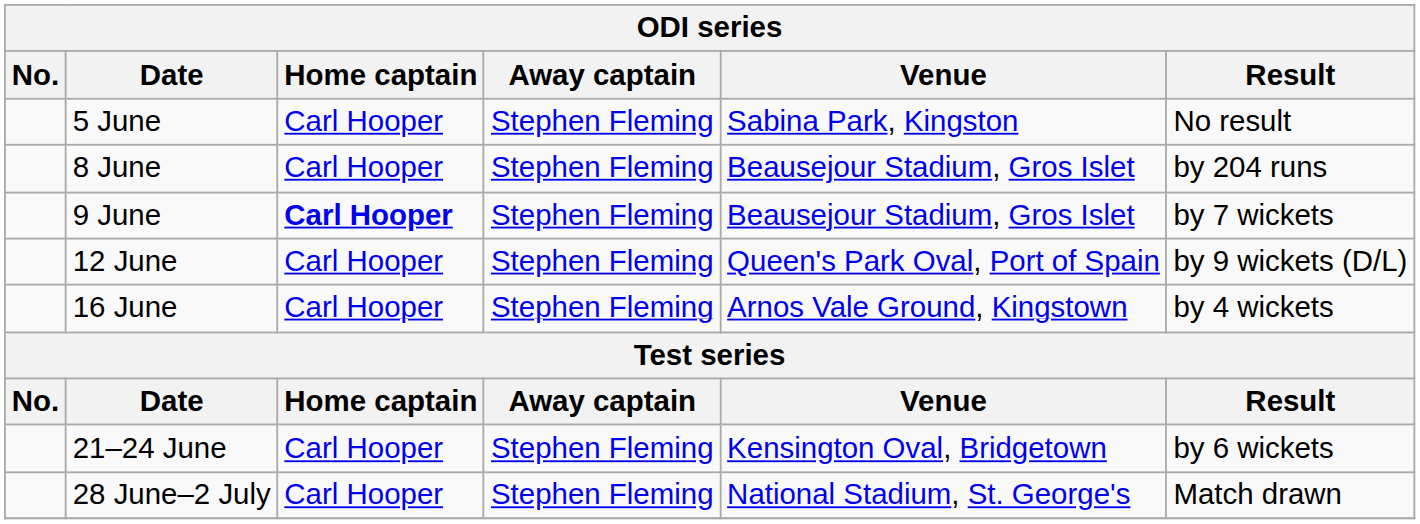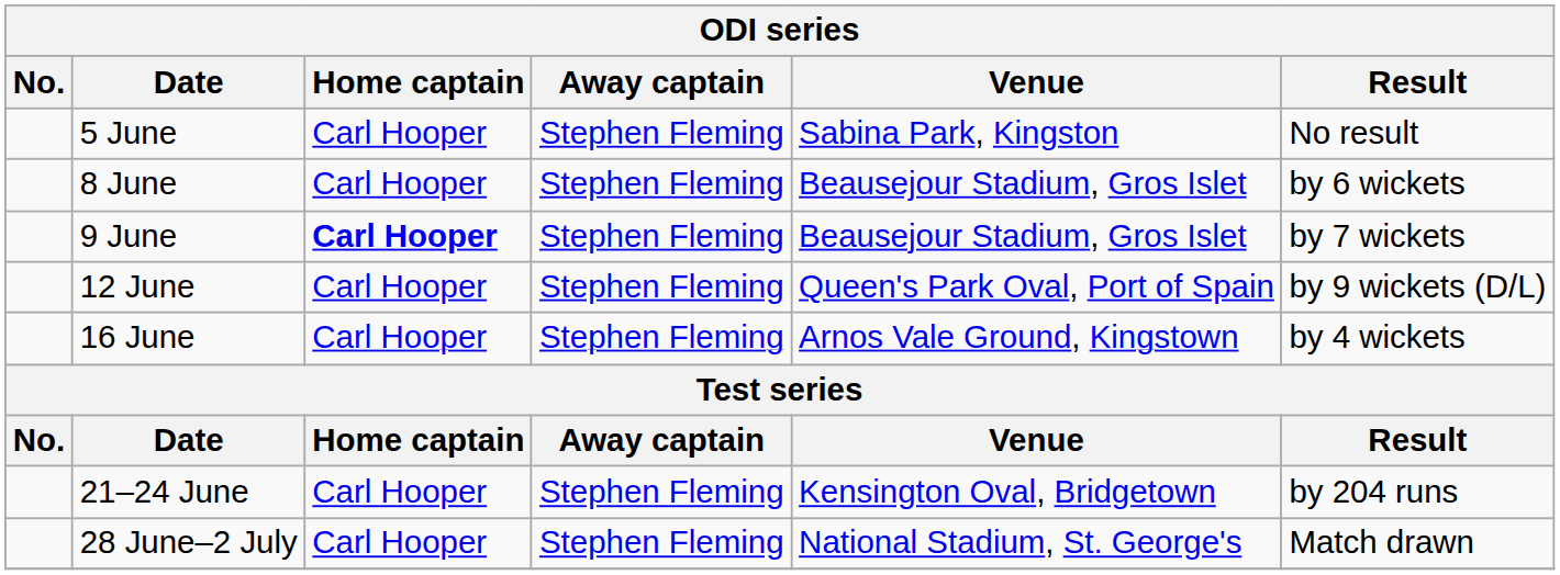8 June | Result: by 204 runs -> by 6 wickets
21–24 June | Result: by 6 wickets -> by 204 runs
